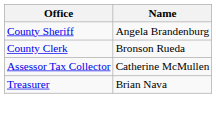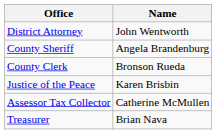+ row: District Attorney | John Wentworth
+ row: Justice of the Peace | Karen Brisbin
